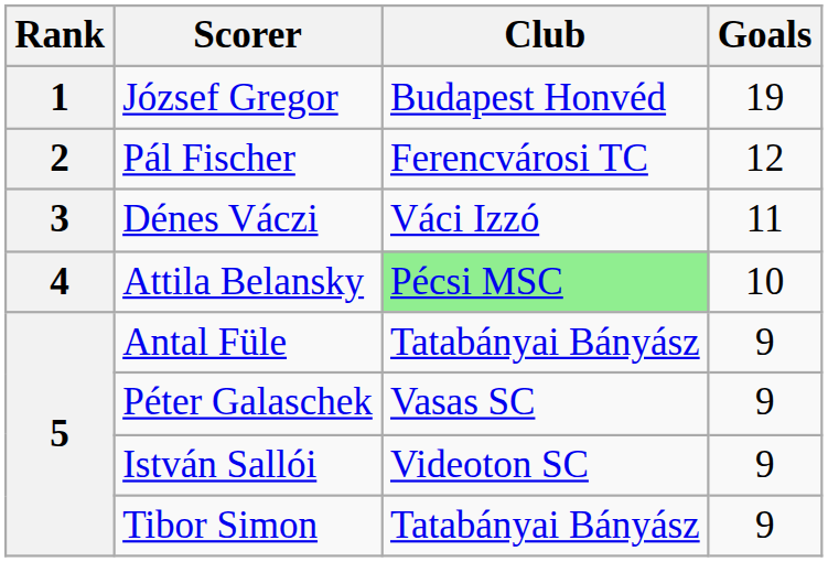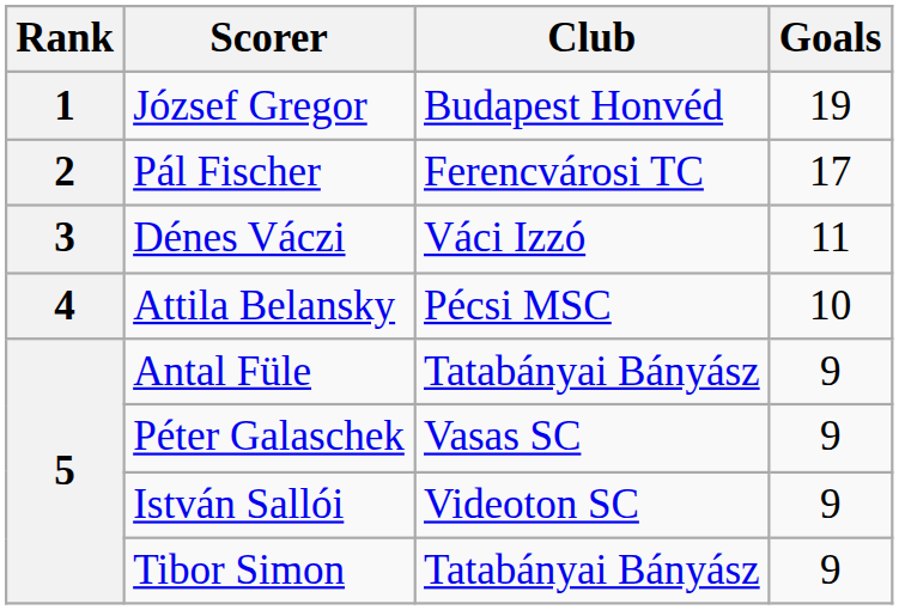Pál Fischer | Goals: 12 -> 17
Attila Belansky | Club: lightgreen background -> no background
